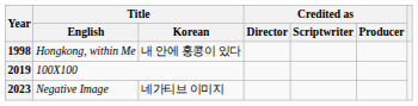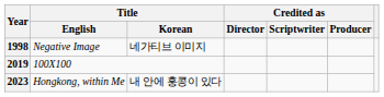1998 | Title / English: Hongkong, within Me -> Negative Image
1998 | Title / Korean: 내 안에 홍콩이 있다 -> 네가티브 이미지
2023 | Title / English: Negative Image -> Hongkong, within Me
2023 | Title / Korean: 네가티브 이미지 -> 내 안에 홍콩이 있다
